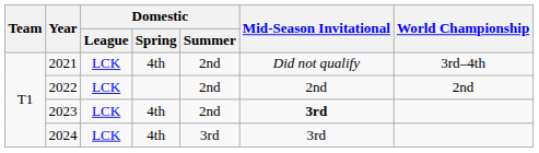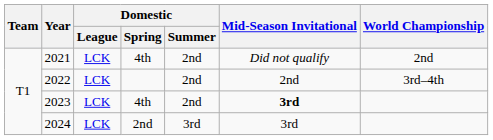2021 | World Championship: 3rd–4th -> 2nd
2022 | World Championship: 2nd -> 3rd–4th
2024 | Domestic / Spring: 4th -> 2nd
